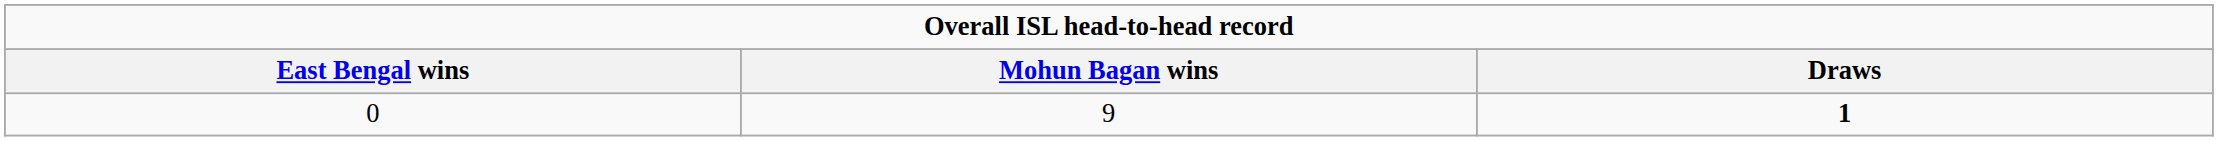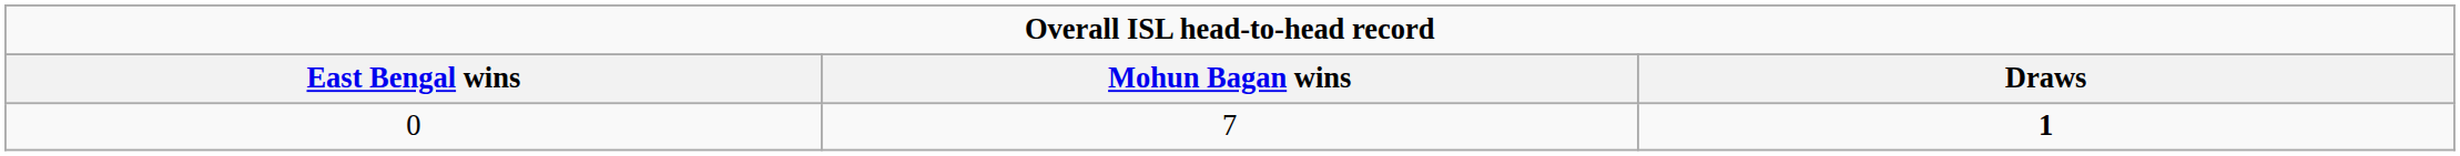0 | Mohun Bagan wins: 9 -> 7
